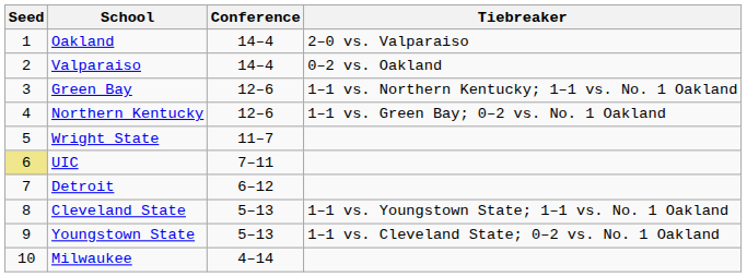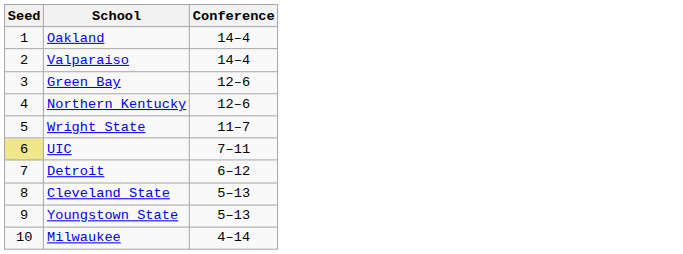- column: Tiebreaker | 2–0 vs. Valparaiso | 0–2 vs. Oakland | 1–1 vs. Northern Kentucky; 1–1 vs. No. 1 Oakland | 1–1 vs. Green Bay; 0–2 vs. No. 1 Oakland | 1–1 vs. Youngstown State; 1–1 vs. No. 1 Oakland | 1–1 vs. Cleveland State; 0–2 vs. No. 1 Oakland
